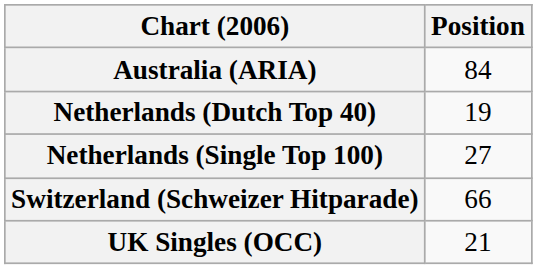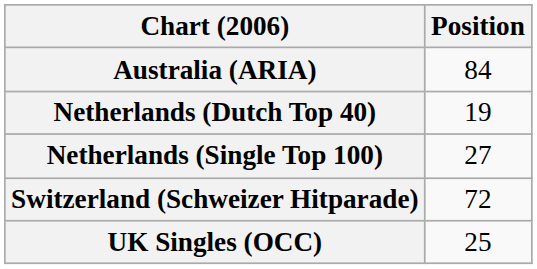Switzerland (Schweizer Hitparade) | Position: 66 -> 72
UK Singles (OCC) | Position: 21 -> 25
